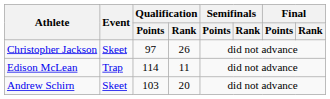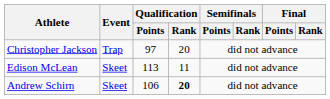Christopher Jackson | Event: Skeet -> Trap
Christopher Jackson | Qualification / Rank: 26 -> 20
Edison McLean | Event: Trap -> Skeet
Edison McLean | Qualification / Points: 114 -> 113
Andrew Schirn | Qualification / Points: 103 -> 106
Andrew Schirn | Qualification / Rank: normal -> bold
